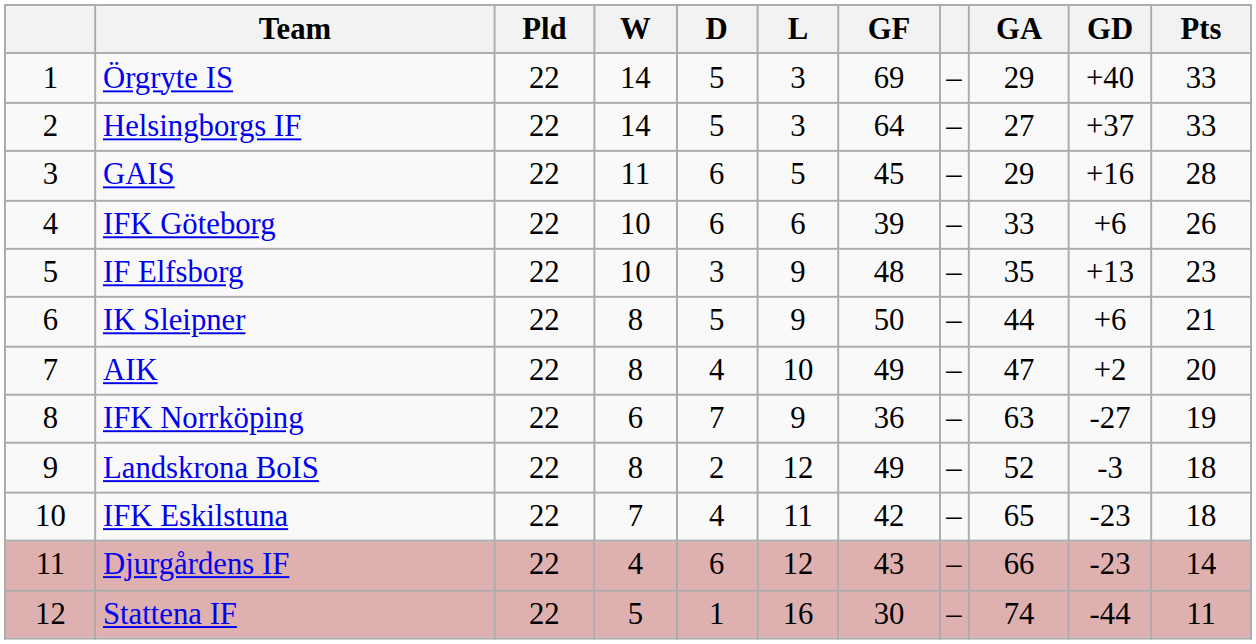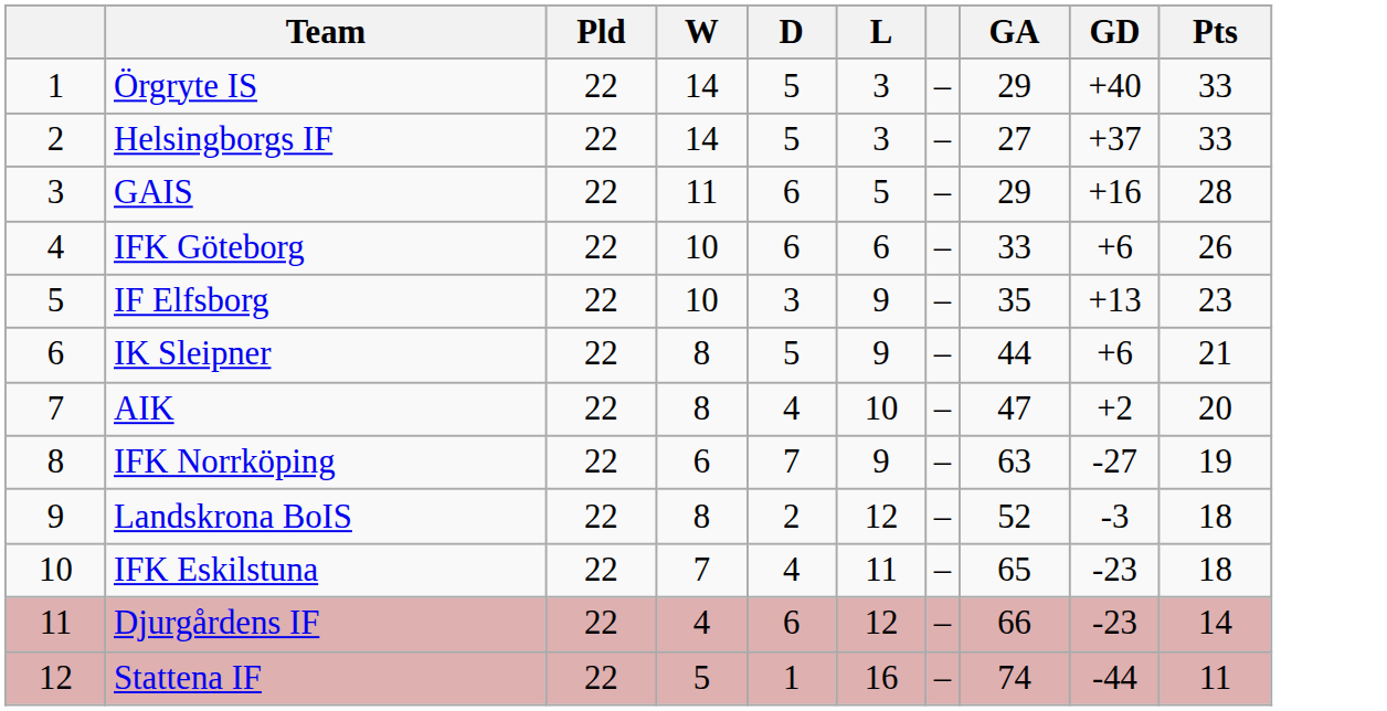- column: GF | 69 | 64 | 45 | 39 | 48 | 50 | 49 | 36 | 49 | 42 | 43 | 30
